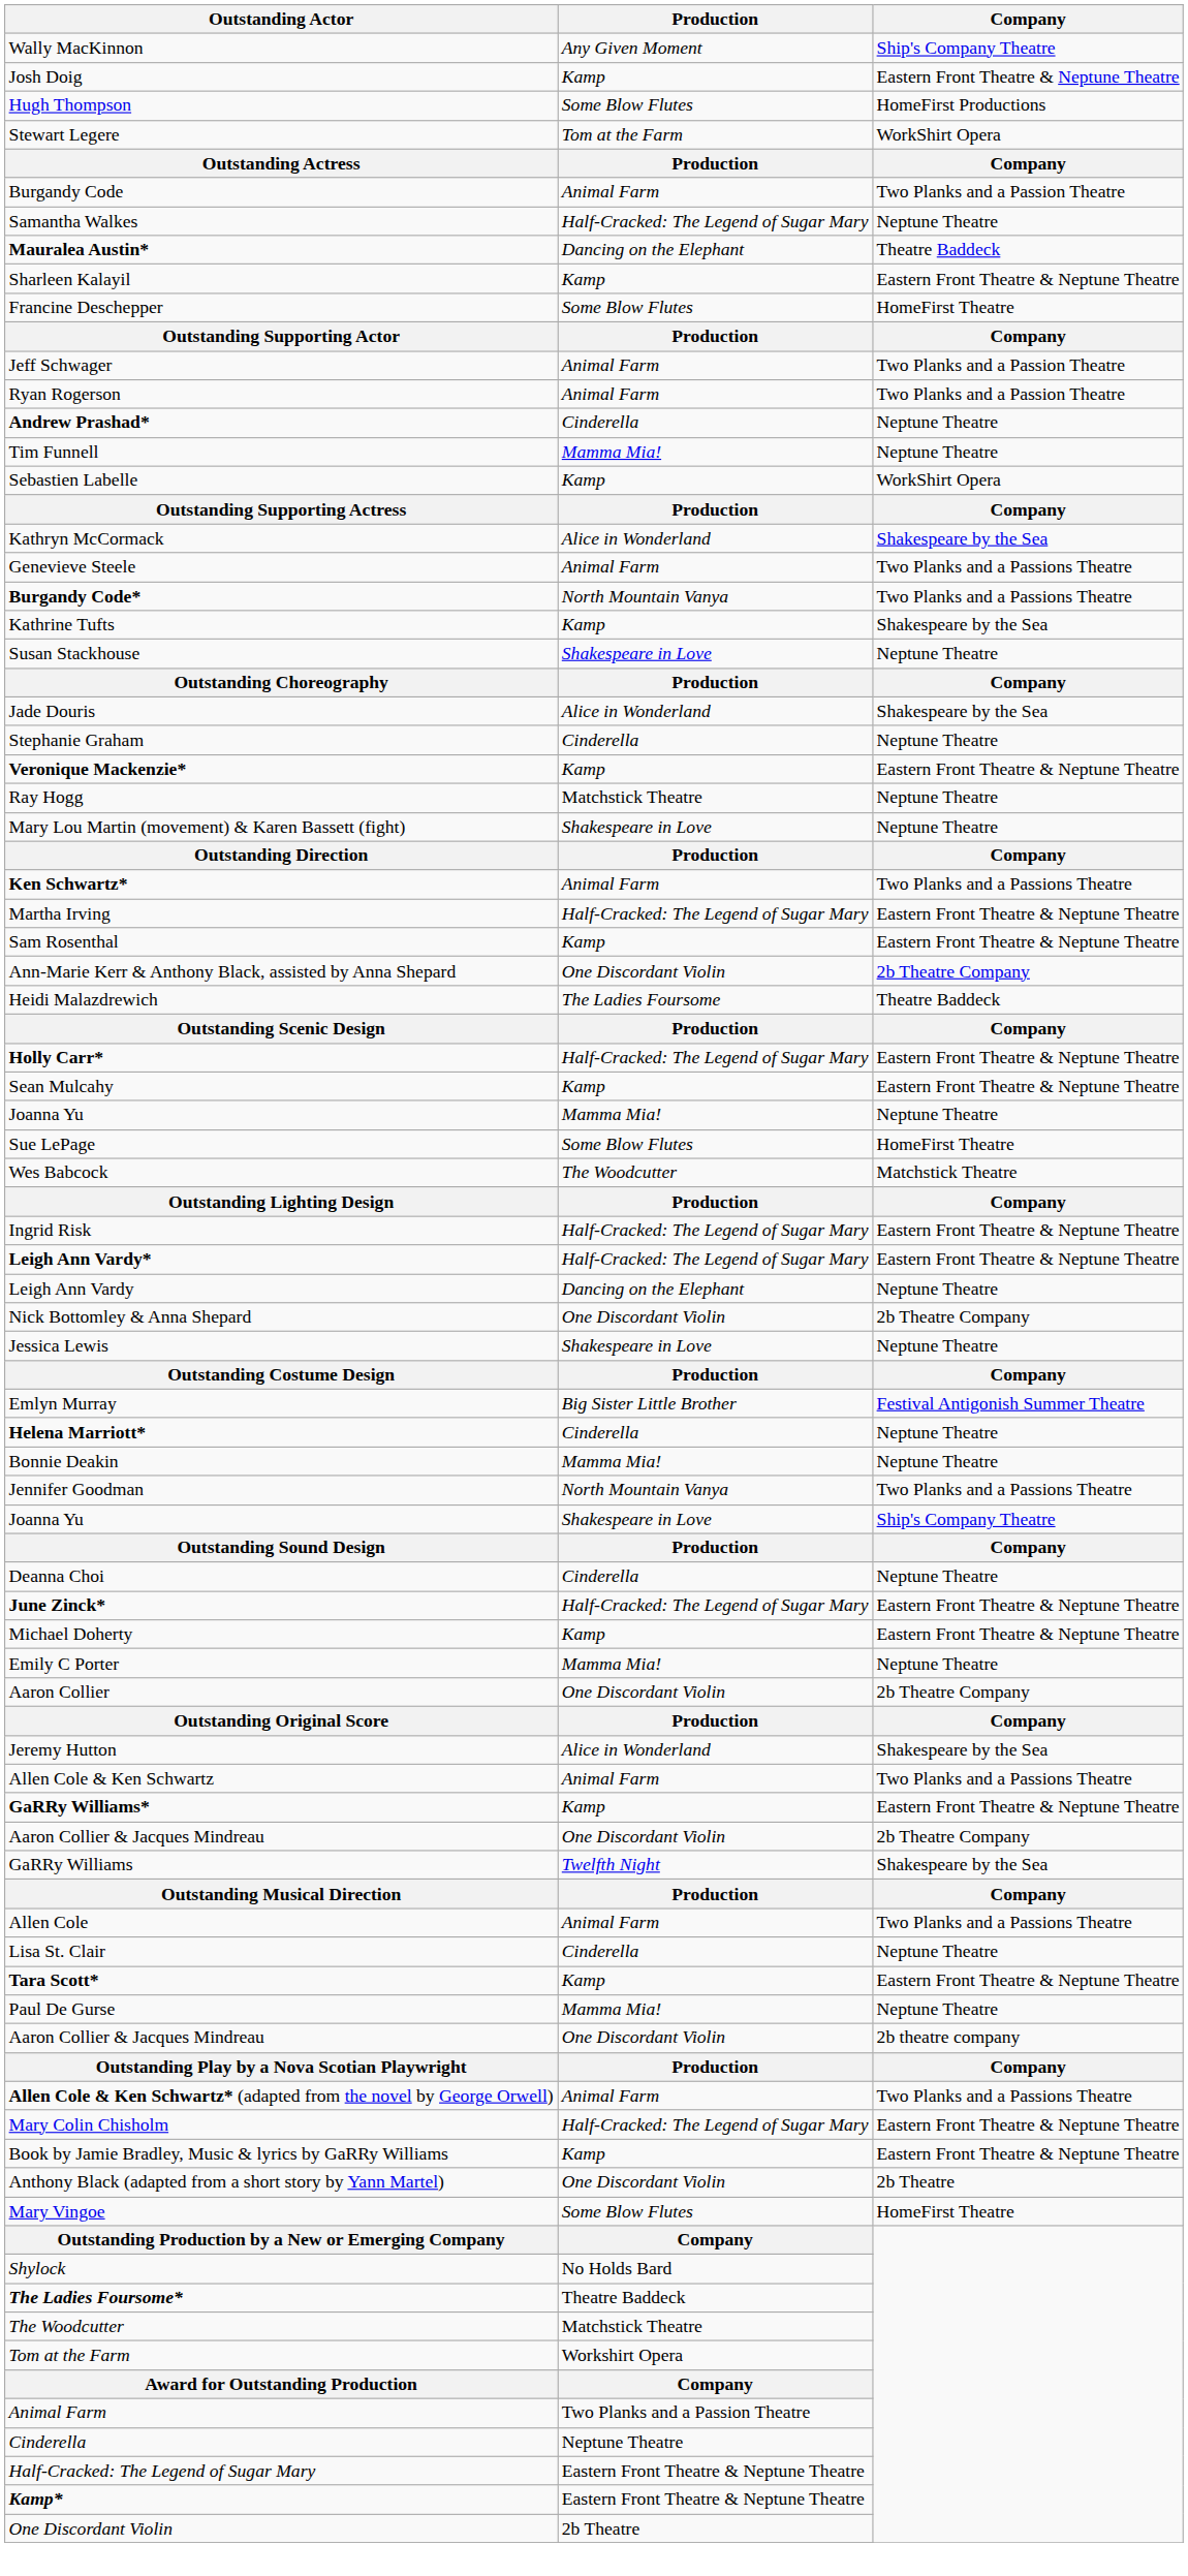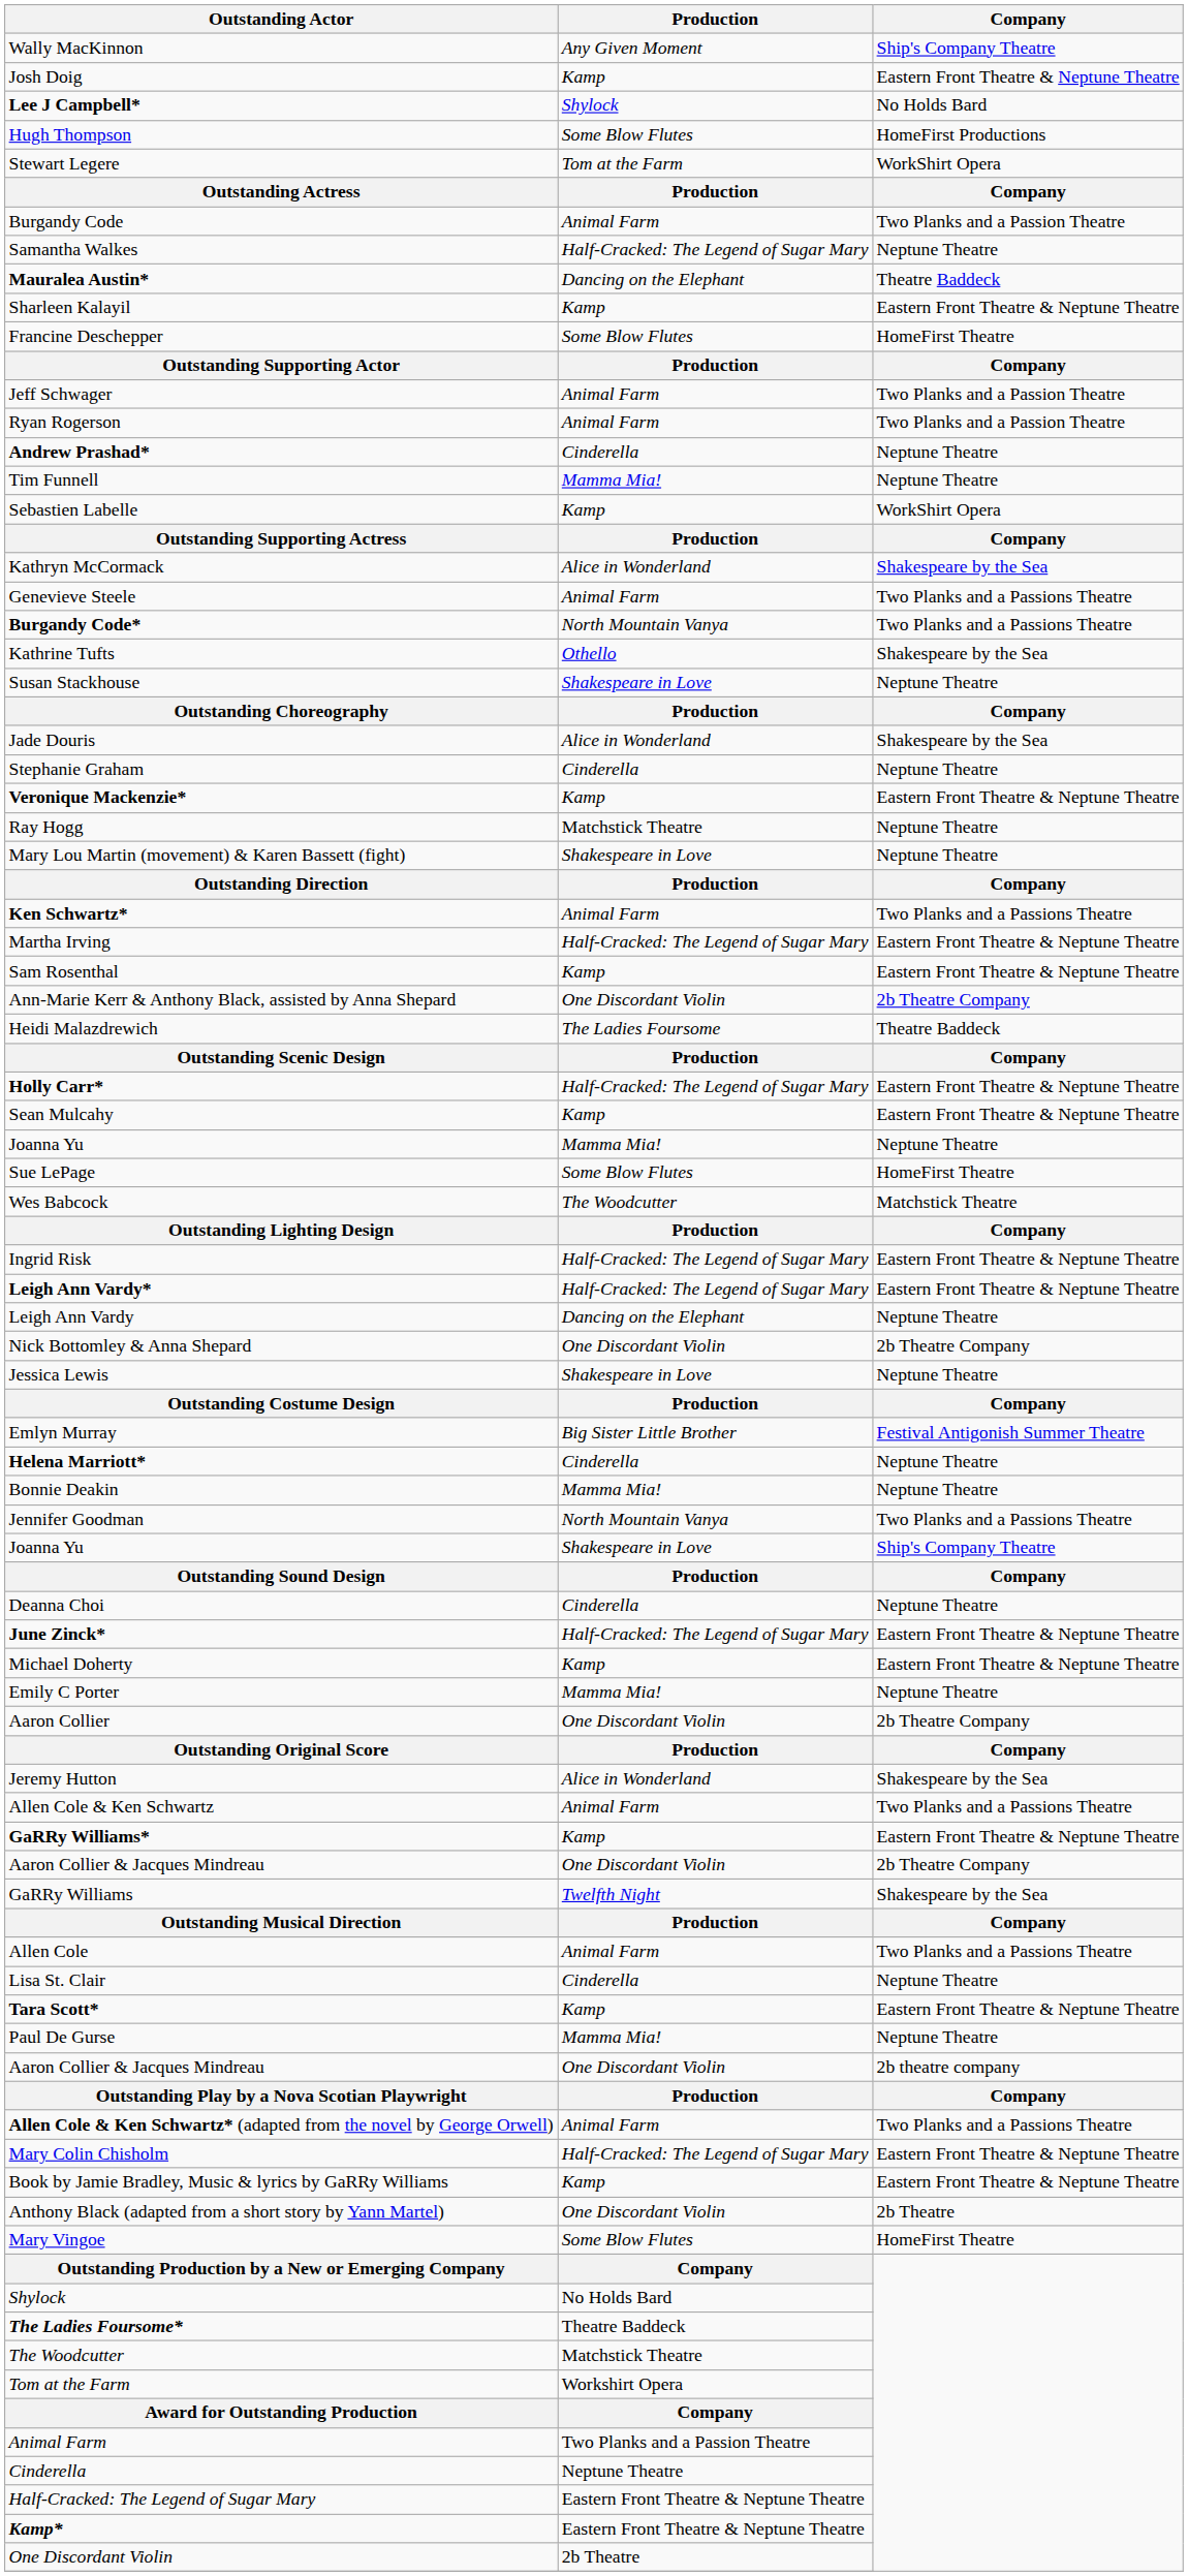+ row: Lee J Campbell* | Shylock | No Holds Bard
Kathrine Tufts | Production: Kamp -> Othello
